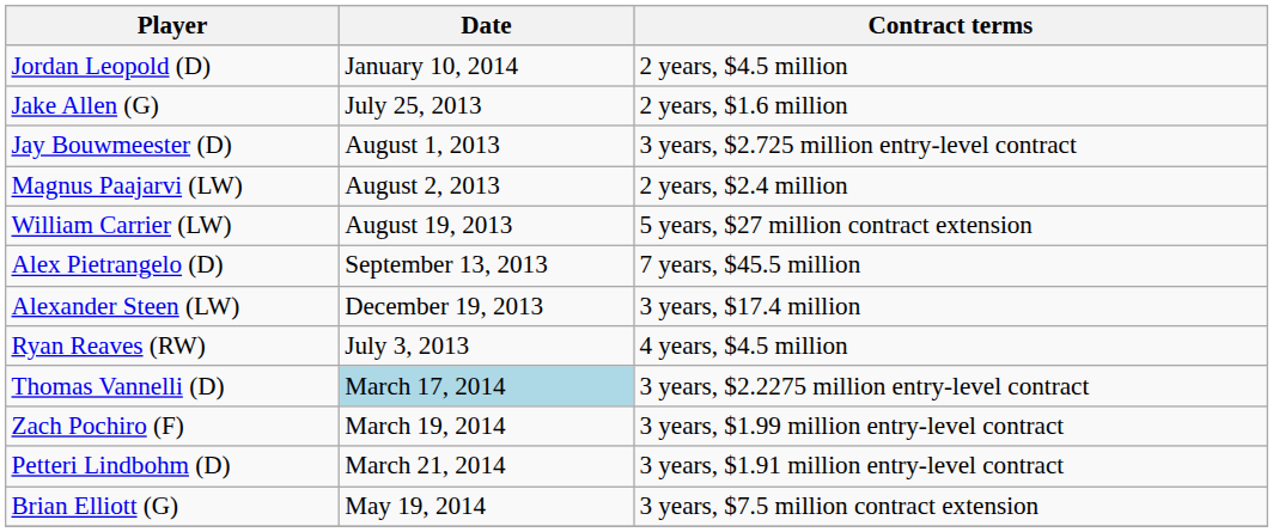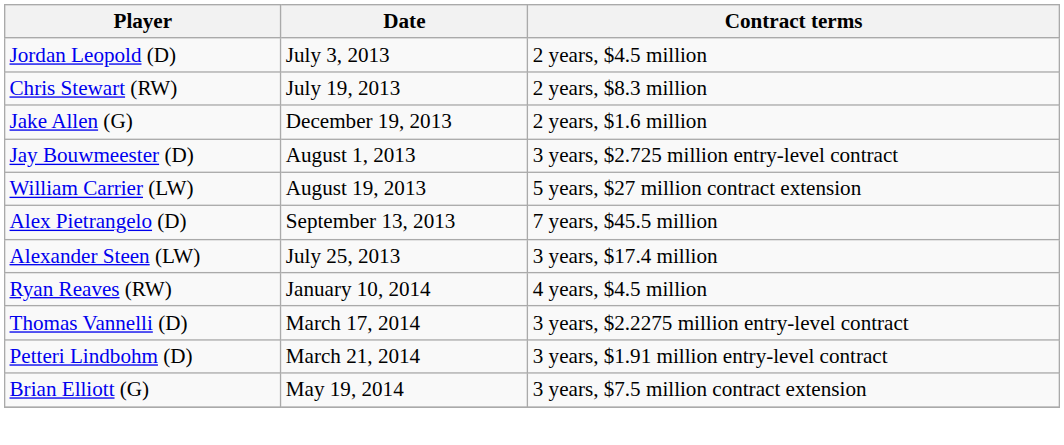Jordan Leopold (D) | Date: January 10, 2014 -> July 3, 2013
+ row: Chris Stewart (RW) | July 19, 2013 | 2 years, $8.3 million
Jake Allen (G) | Date: July 25, 2013 -> December 19, 2013
- row: Magnus Paajarvi (LW) | August 2, 2013 | 2 years, $2.4 million
Alexander Steen (LW) | Date: December 19, 2013 -> July 25, 2013
Ryan Reaves (RW) | Date: July 3, 2013 -> January 10, 2014
Thomas Vannelli (D) | Date: lightblue background -> no background
- row: Zach Pochiro (F) | March 19, 2014 | 3 years, $1.99 million entry-level contract
